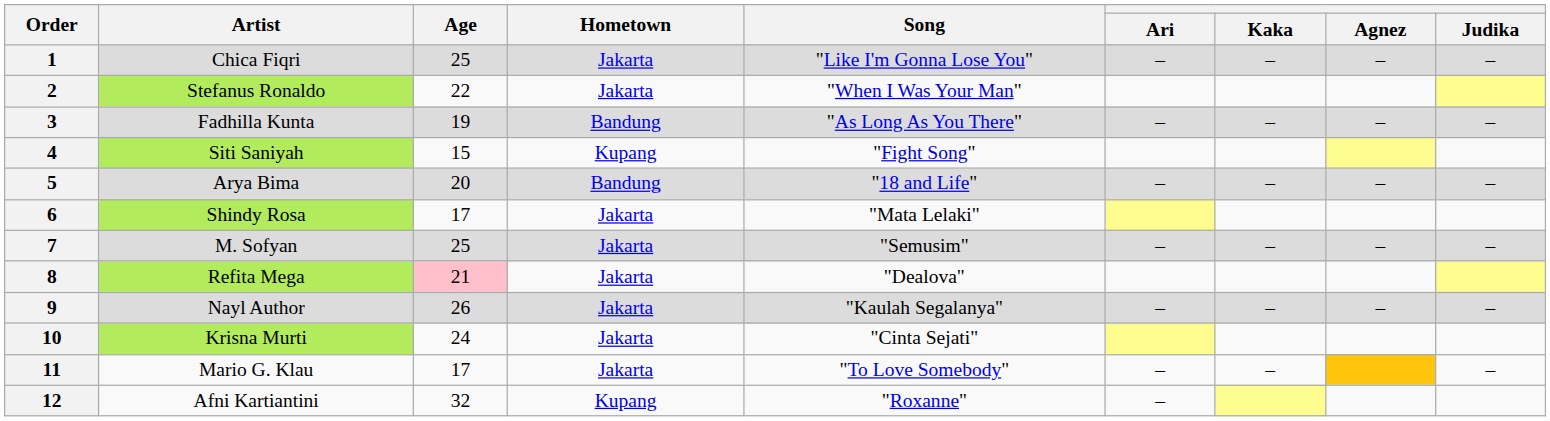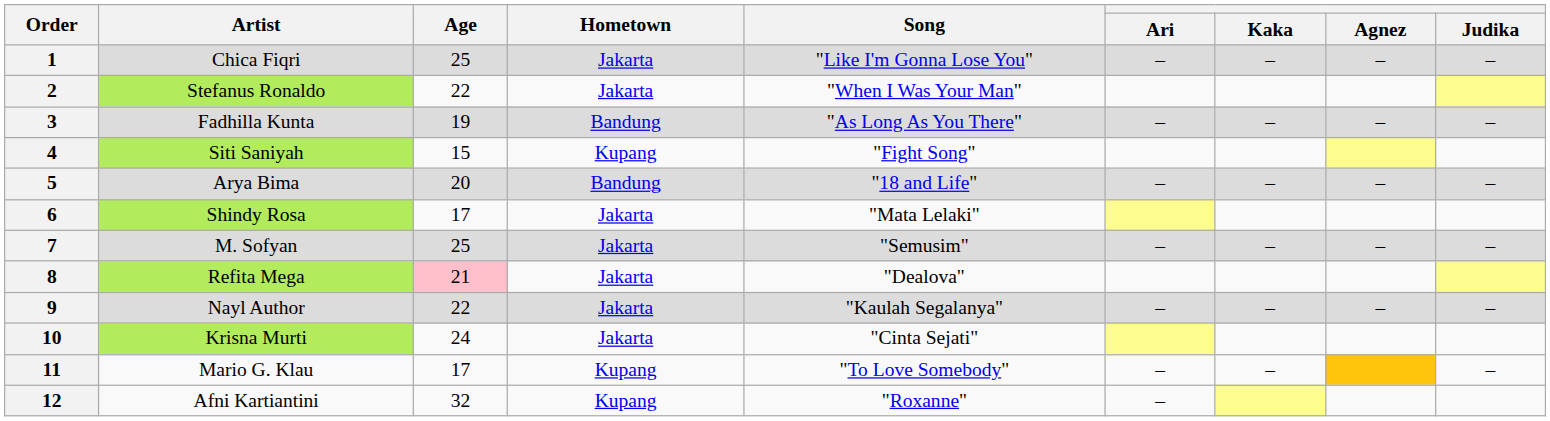9 | Age: 26 -> 22
11 | Hometown: Jakarta -> Kupang
